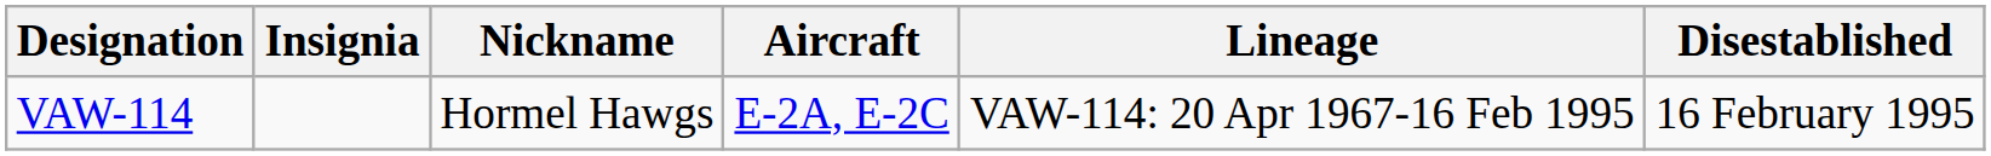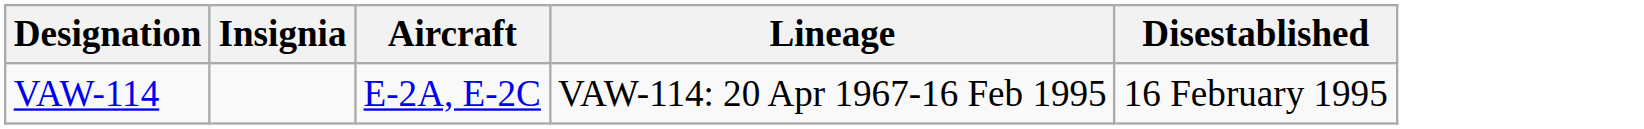- column: Nickname | Hormel Hawgs
